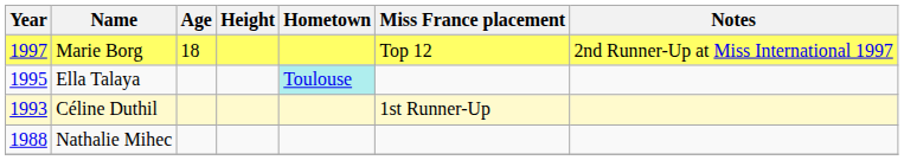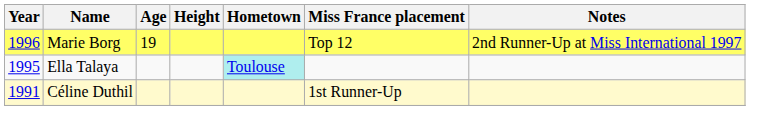Marie Borg | Year: 1997 -> 1996
Marie Borg | Age: 18 -> 19
Céline Duthil | Year: 1993 -> 1991
- row: 1988 | Nathalie Mihec
